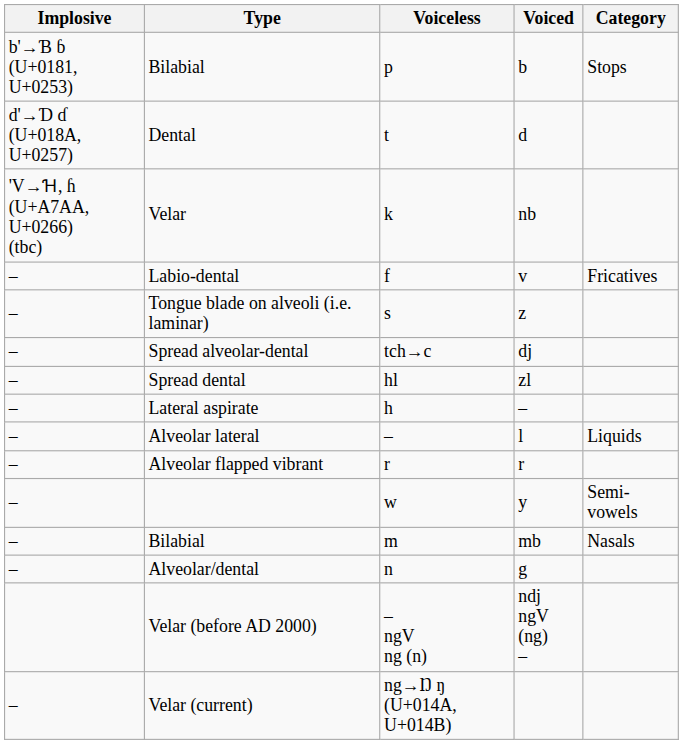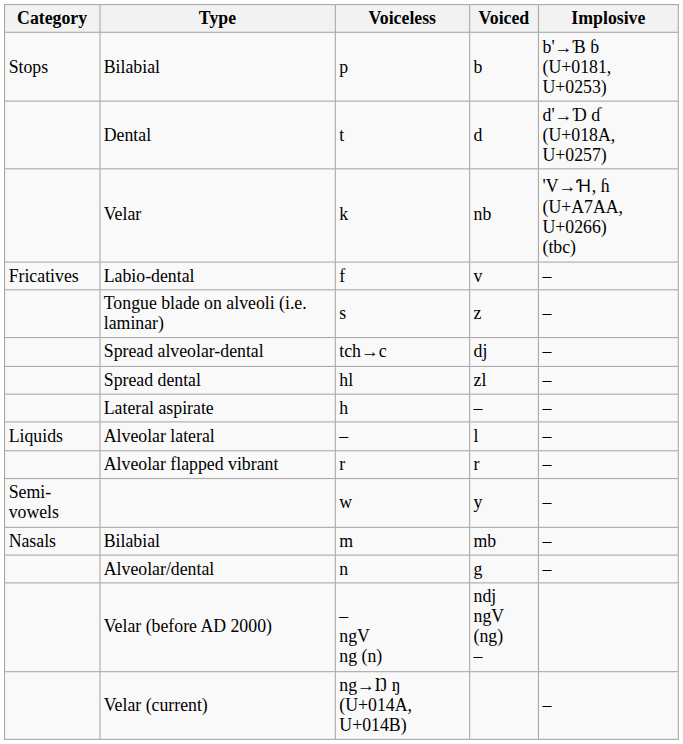columns swapped: Category <-> Implosive
